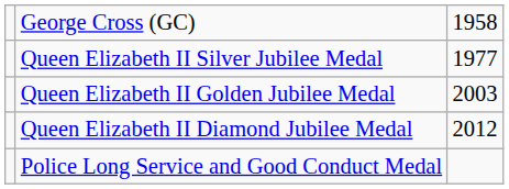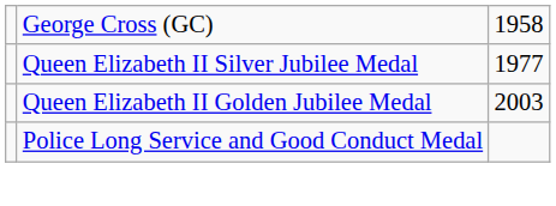- row: Queen Elizabeth II Diamond Jubilee Medal | 2012
